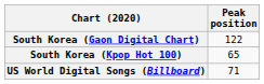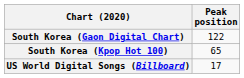US World Digital Songs (Billboard) | Peak position: 71 -> 17
